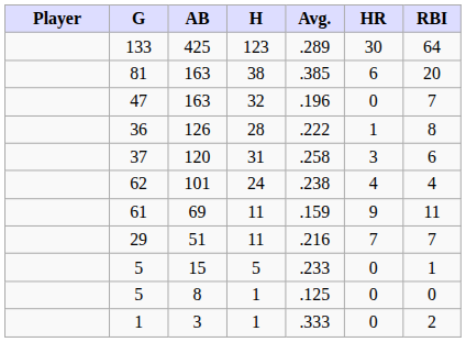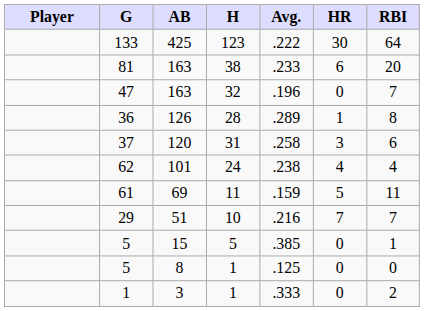133 | Avg.: .289 -> .222
81 | Avg.: .385 -> .233
36 | Avg.: .222 -> .289
61 | HR: 9 -> 5
29 | H: 11 -> 10
5 / 15 | Avg.: .233 -> .385
